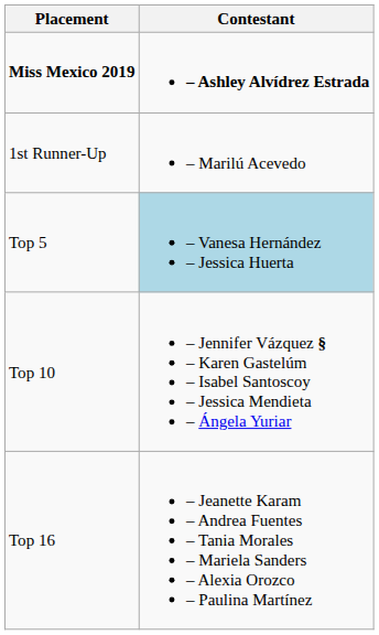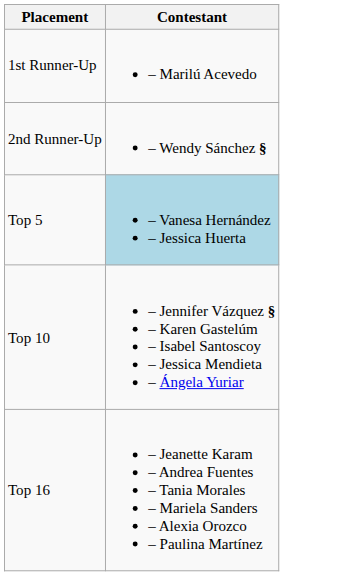- row: Miss Mexico 2019 | – Ashley Alvídrez Estrada
+ row: 2nd Runner-Up | – Wendy Sánchez §
